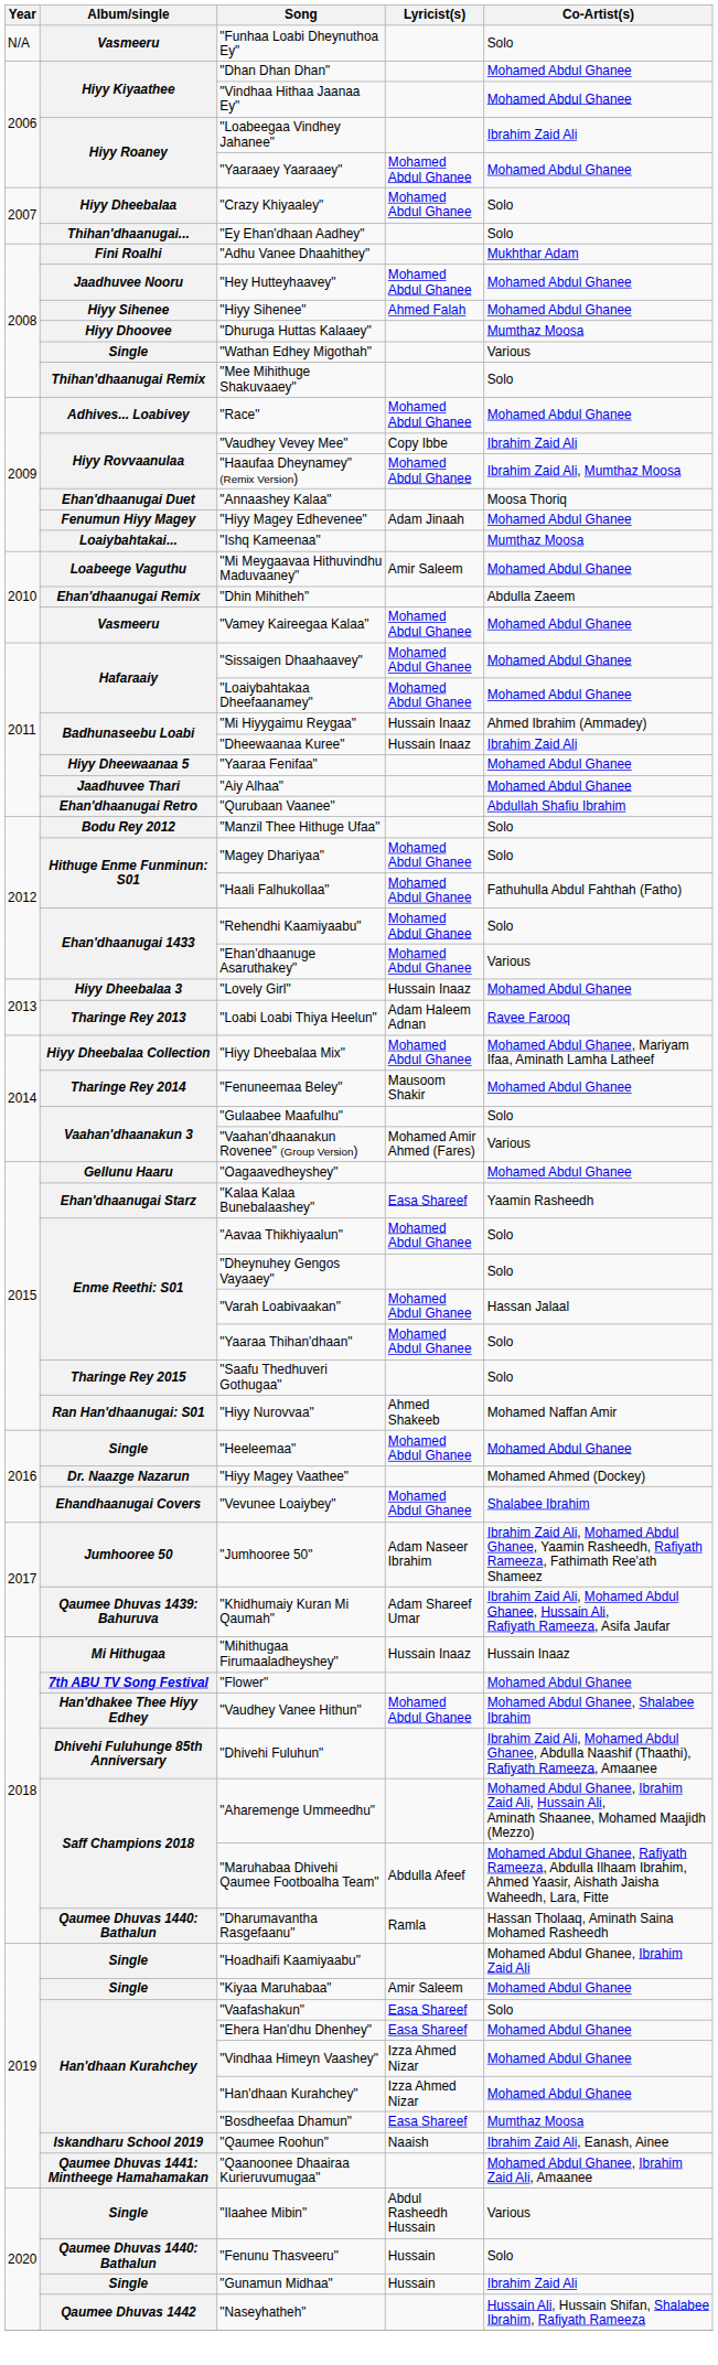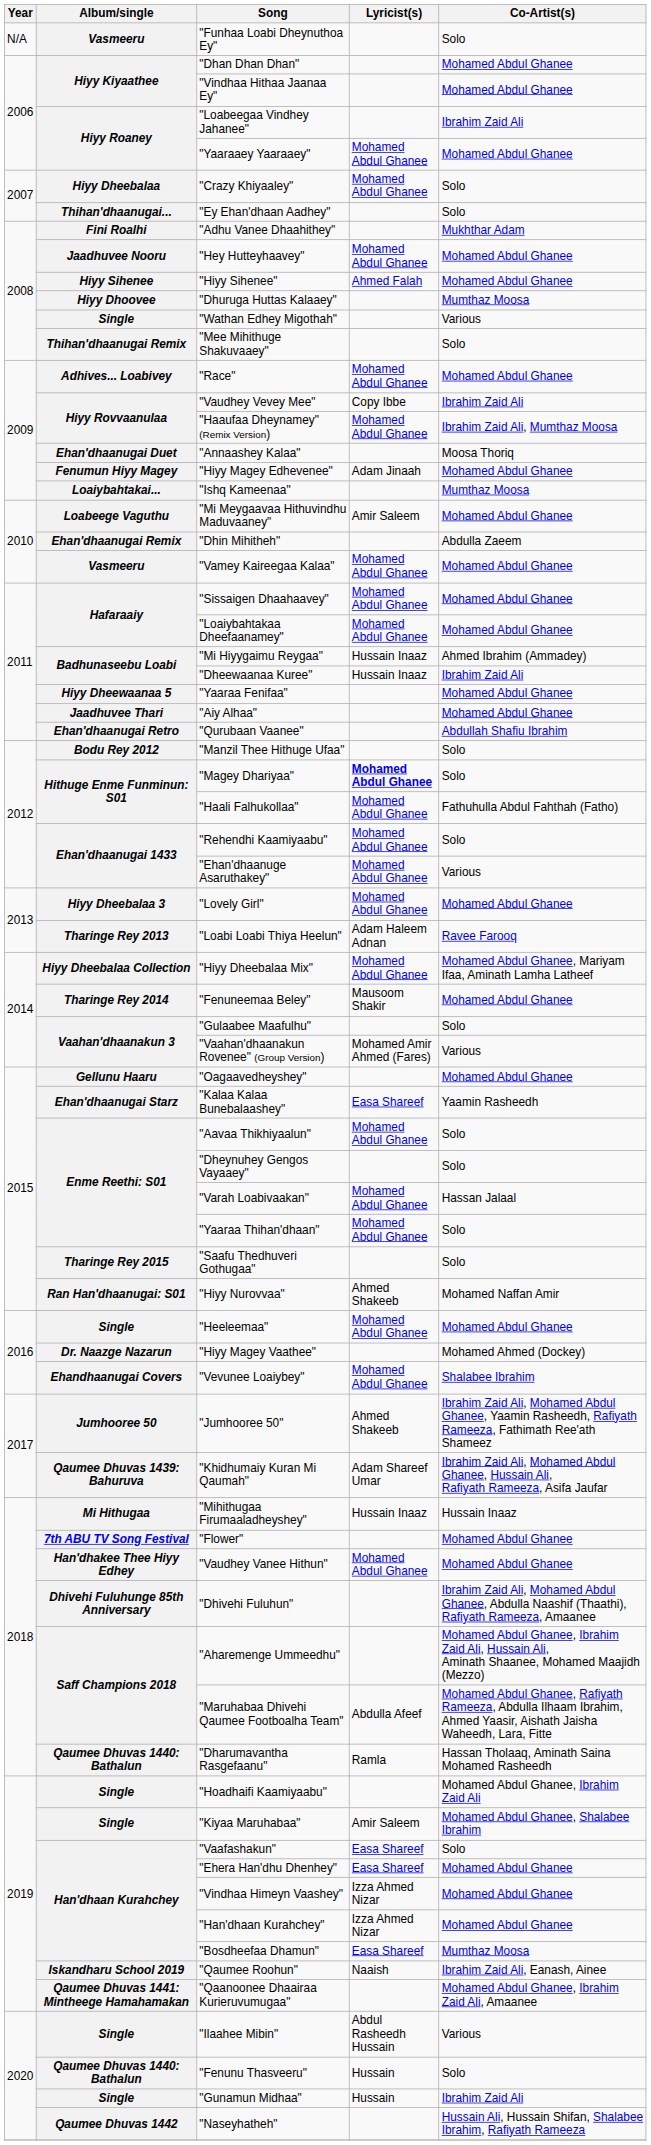"Magey Dhariyaa" | Lyricist(s): normal -> bold
"Lovely Girl" | Lyricist(s): Hussain Inaaz -> Mohamed Abdul Ghanee
"Jumhooree 50" | Lyricist(s): Adam Naseer Ibrahim -> Ahmed Shakeeb
"Vaudhey Vanee Hithun" | Co-Artist(s): Mohamed Abdul Ghanee, Shalabee Ibrahim -> Mohamed Abdul Ghanee
"Kiyaa Maruhabaa" | Co-Artist(s): Mohamed Abdul Ghanee -> Mohamed Abdul Ghanee, Shalabee Ibrahim
